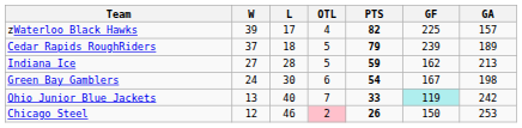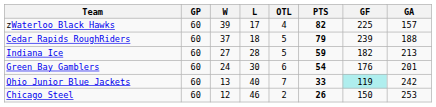+ column: GP | 60 | 60 | 60 | 60 | 60 | 60
Cedar Rapids RoughRiders | GA: 189 -> 188
Indiana Ice | GF: 162 -> 182
Green Bay Gamblers | GF: 167 -> 176
Green Bay Gamblers | GA: 198 -> 201
Chicago Steel | OTL: pink background -> no background
